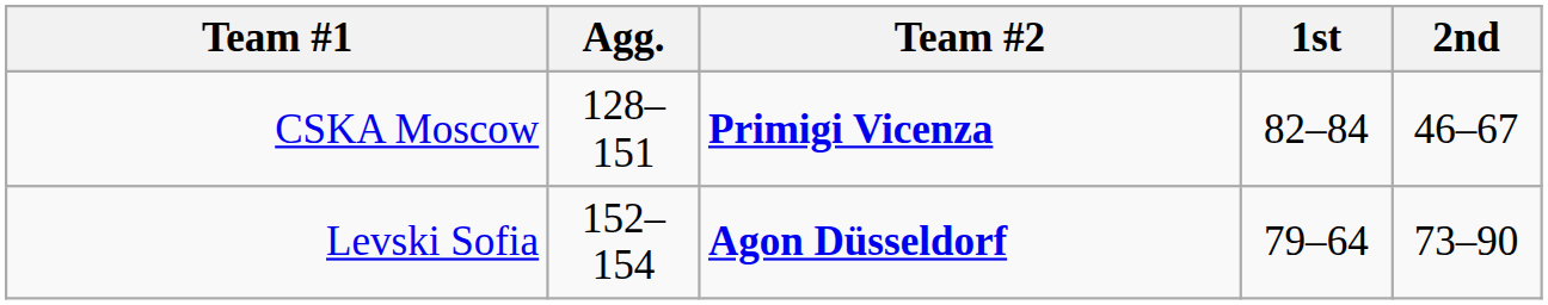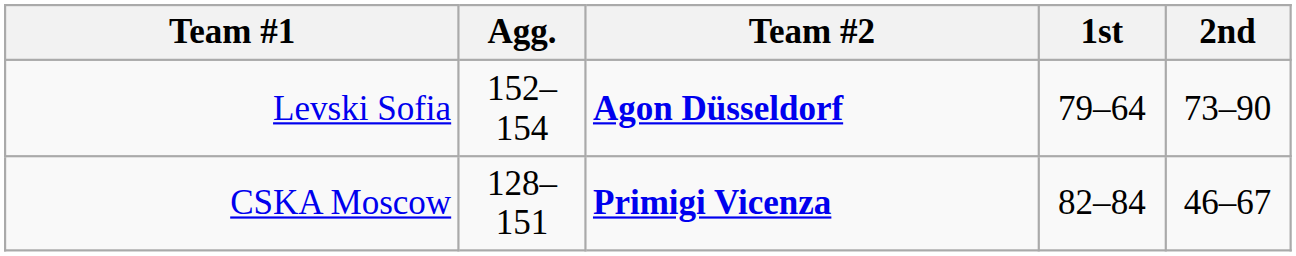rows swapped: CSKA Moscow <-> Levski Sofia
